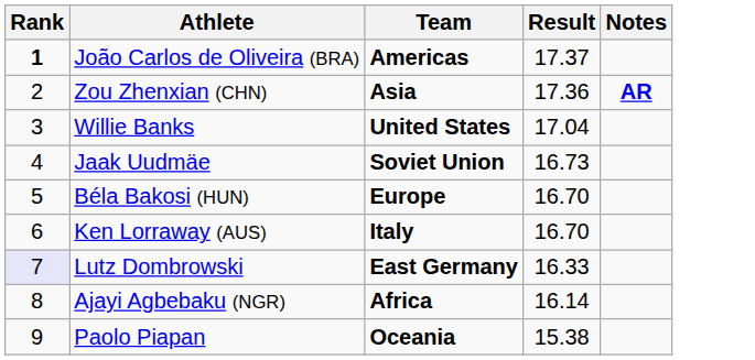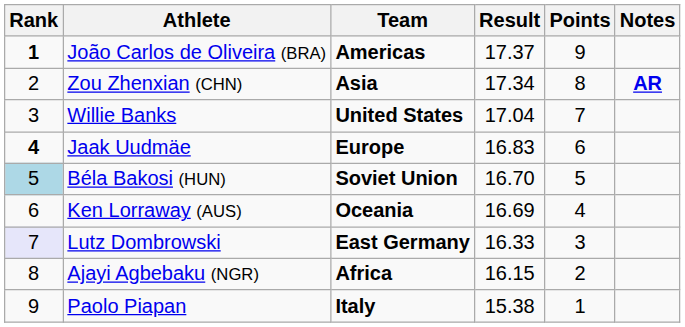+ column: Points | 9 | 8 | 7 | 6 | 5 | 4 | 3 | 2 | 1
Zou Zhenxian (CHN) | Result: 17.36 -> 17.34
Jaak Uudmäe | Rank: normal -> bold
Jaak Uudmäe | Team: Soviet Union -> Europe
Jaak Uudmäe | Result: 16.73 -> 16.83
Béla Bakosi (HUN) | Rank: no background -> lightblue background
Béla Bakosi (HUN) | Team: Europe -> Soviet Union
Ken Lorraway (AUS) | Team: Italy -> Oceania
Ken Lorraway (AUS) | Result: 16.70 -> 16.69
Ajayi Agbebaku (NGR) | Result: 16.14 -> 16.15
Paolo Piapan | Team: Oceania -> Italy
